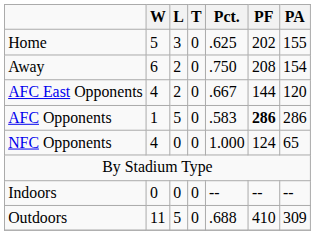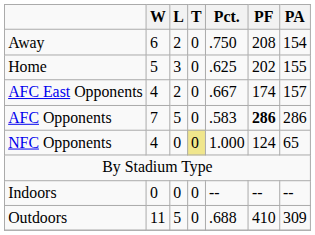rows swapped: Home <-> Away
AFC East Opponents | PF: 144 -> 174
AFC East Opponents | PA: 120 -> 157
AFC Opponents | W: 1 -> 7
NFC Opponents | T: no background -> khaki background
